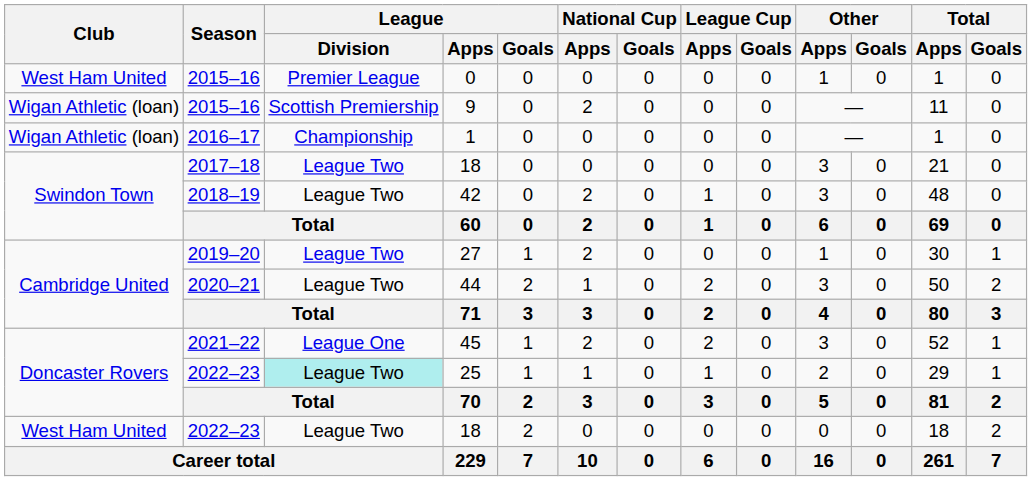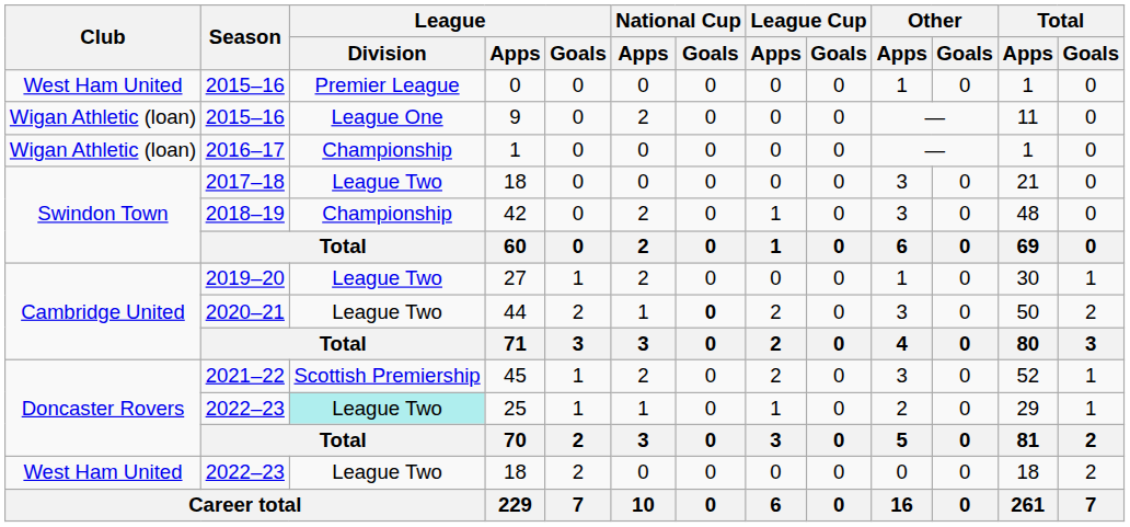9 | League / Division: Scottish Premiership -> League One
42 | League / Division: League Two -> Championship
44 | National Cup / Goals: normal -> bold
45 | League / Division: League One -> Scottish Premiership
